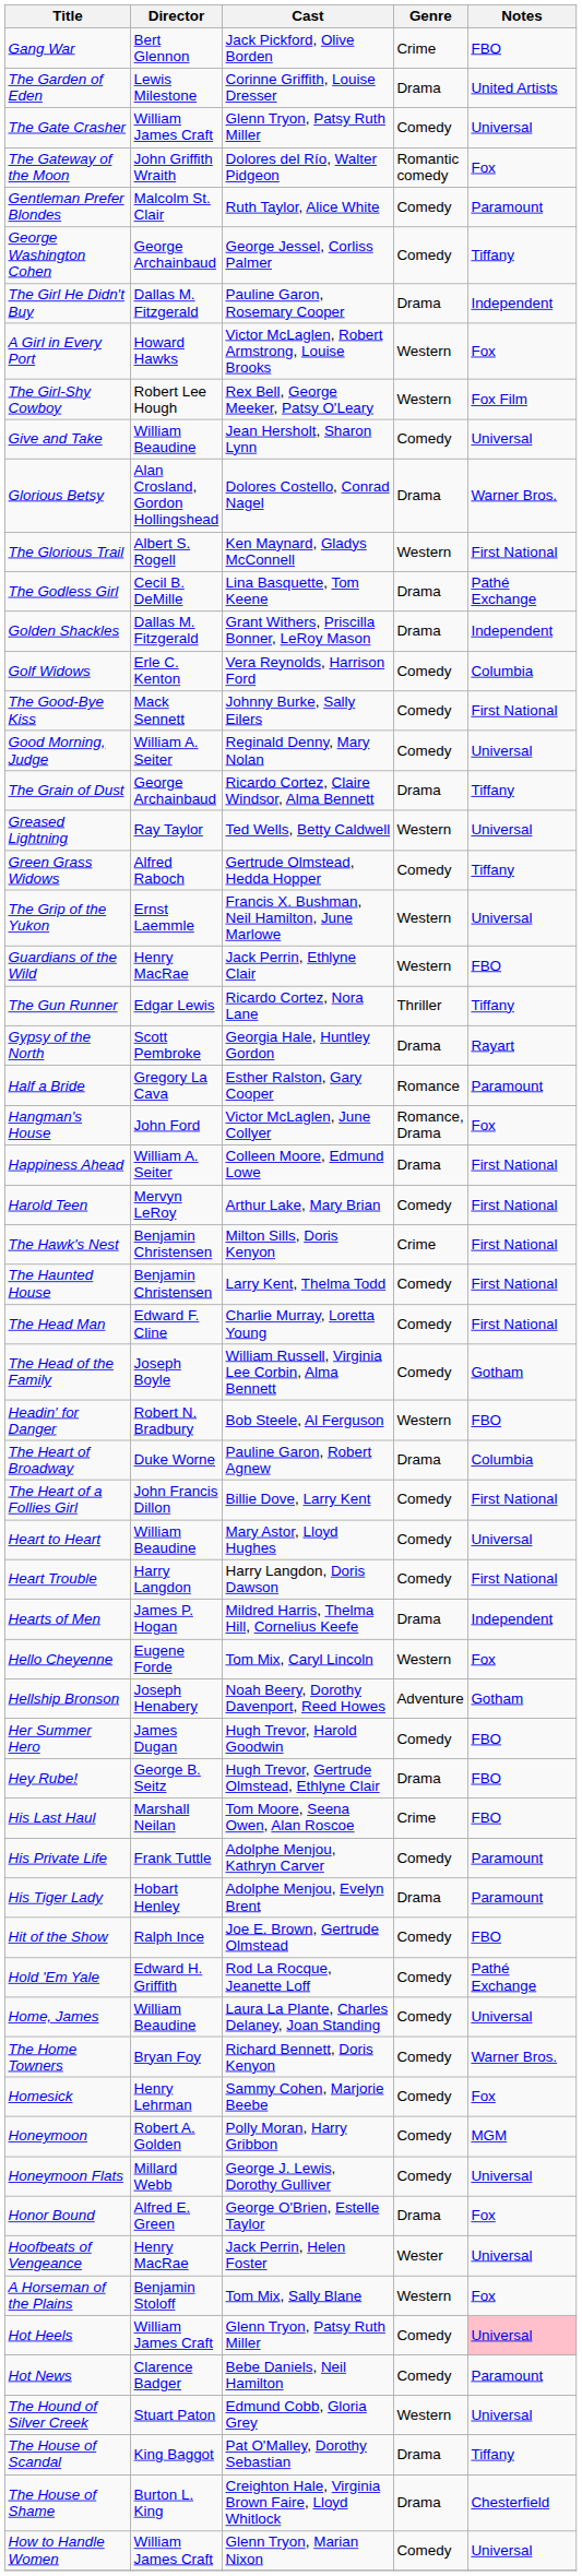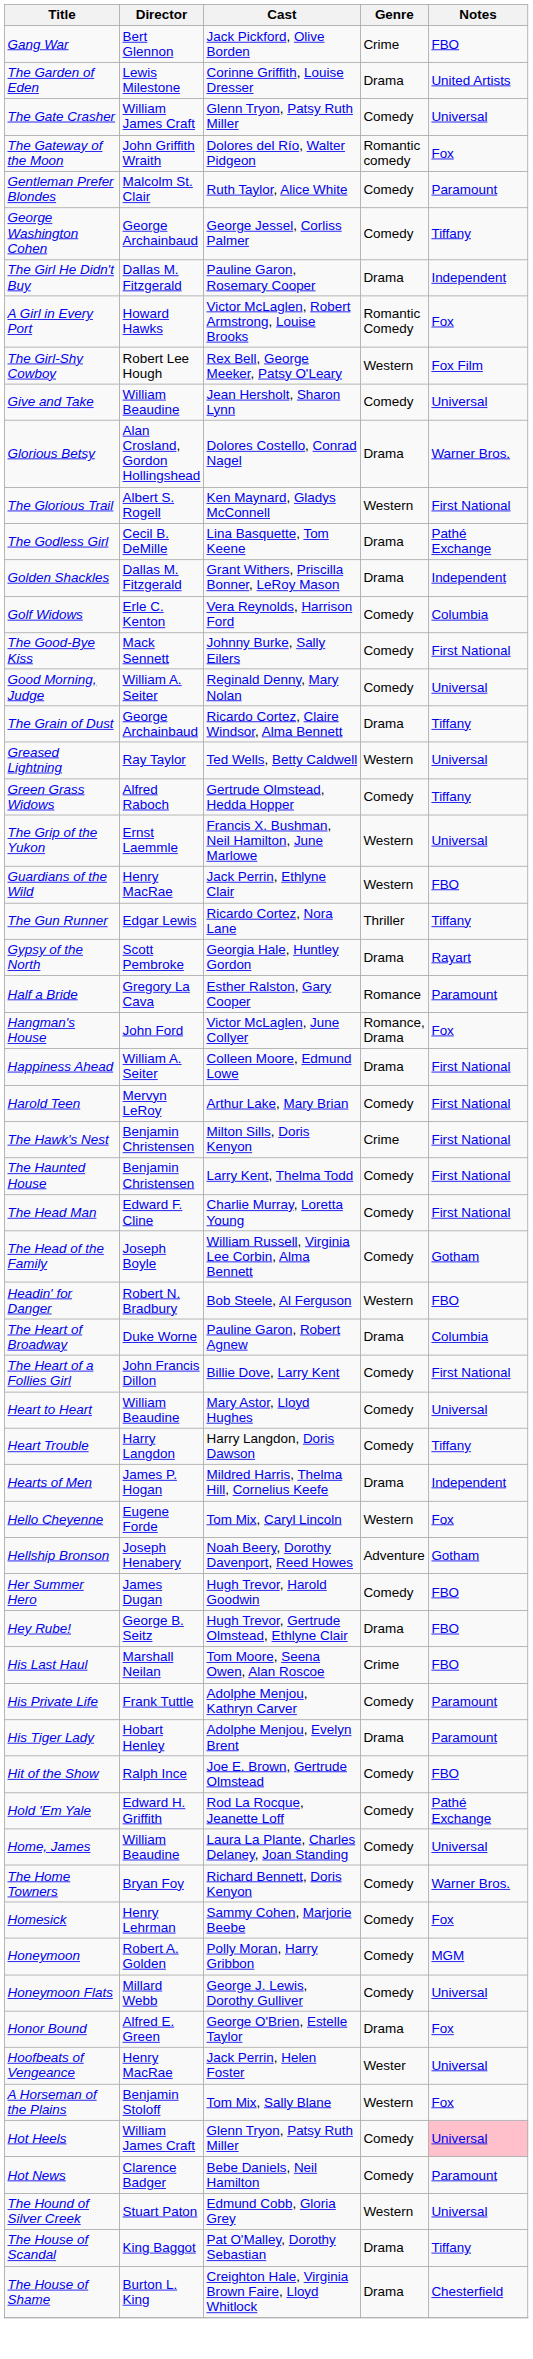A Girl in Every Port | Genre: Western -> Romantic Comedy
Heart Trouble | Notes: First National -> Tiffany
- row: How to Handle Women | William James Craft | Glenn Tryon, Marian Nixon | Comedy | Universal
